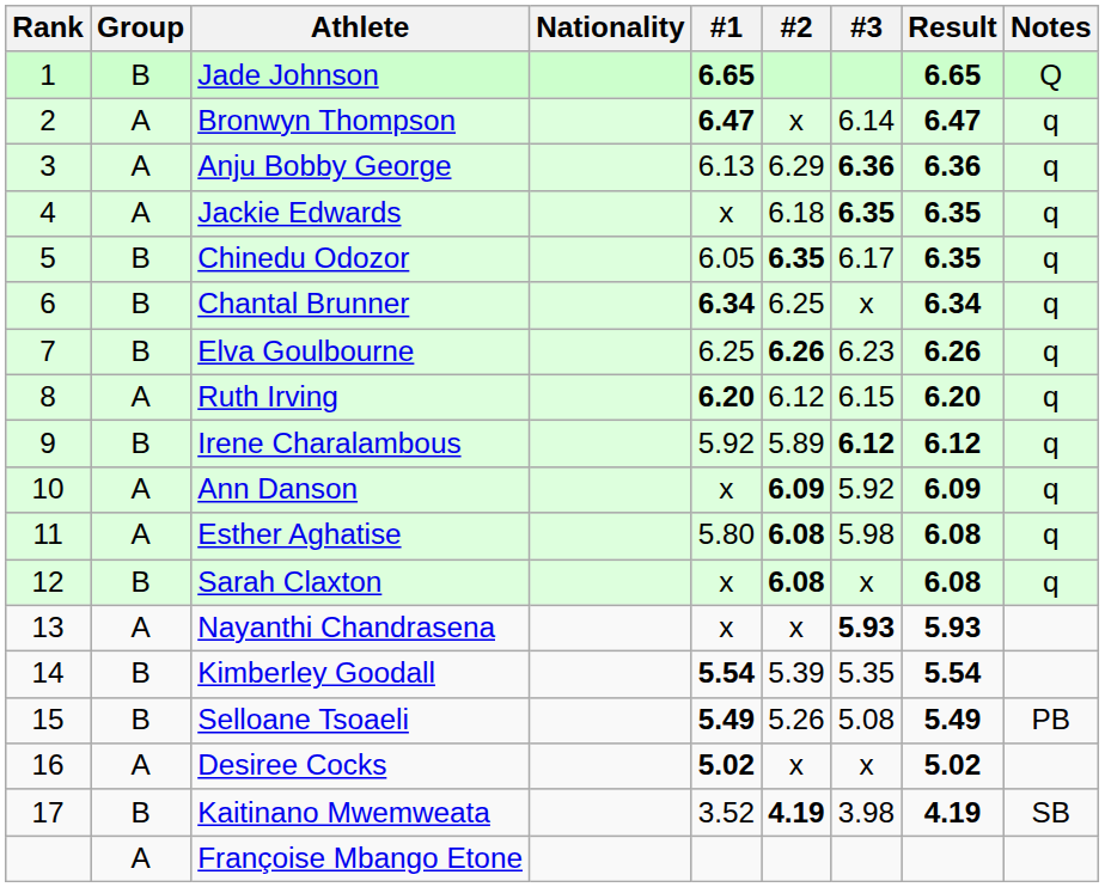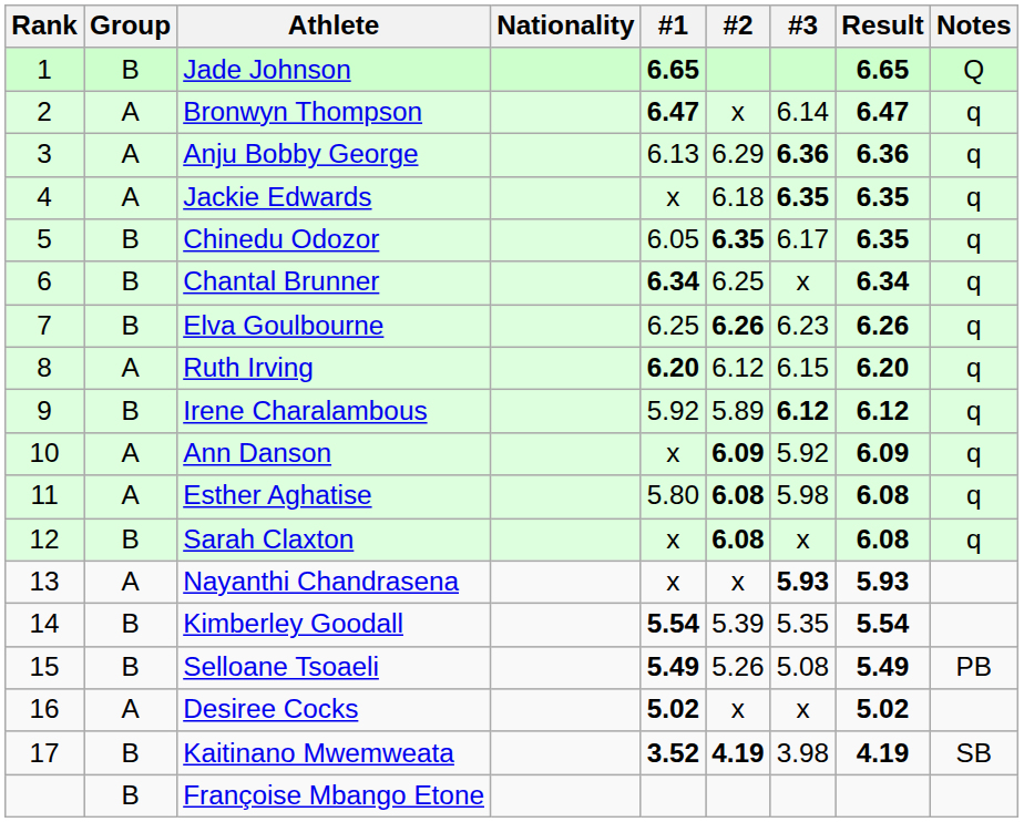Kaitinano Mwemweata | #1: normal -> bold
Françoise Mbango Etone | Group: A -> B
